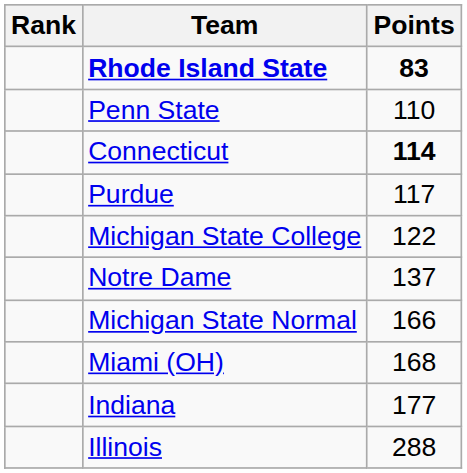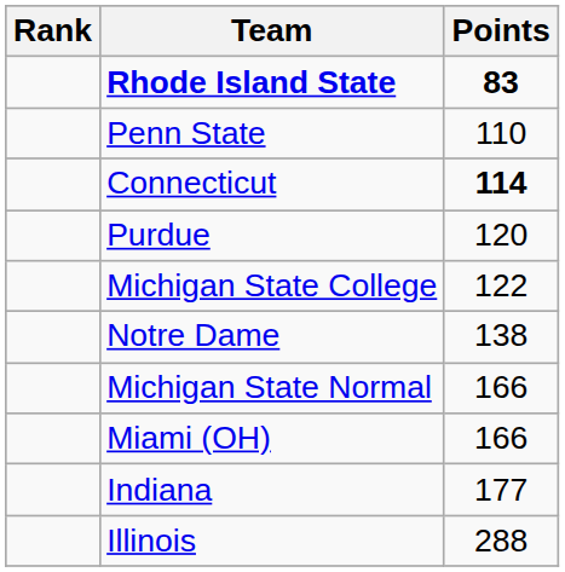Purdue | Points: 117 -> 120
Notre Dame | Points: 137 -> 138
Miami (OH) | Points: 168 -> 166
